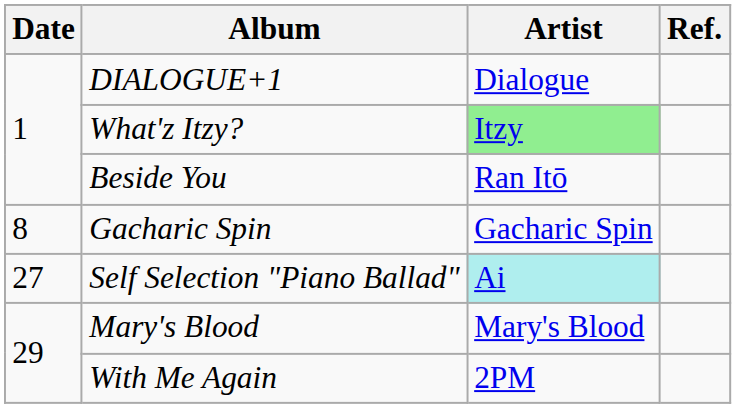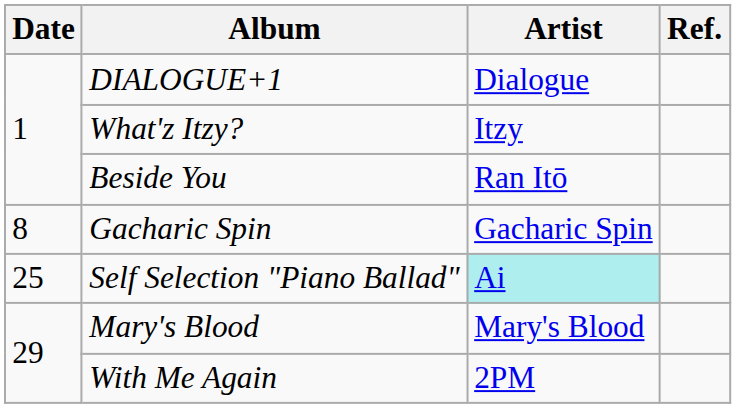What'z Itzy? | Artist: lightgreen background -> no background
Self Selection "Piano Ballad" | Date: 27 -> 25
